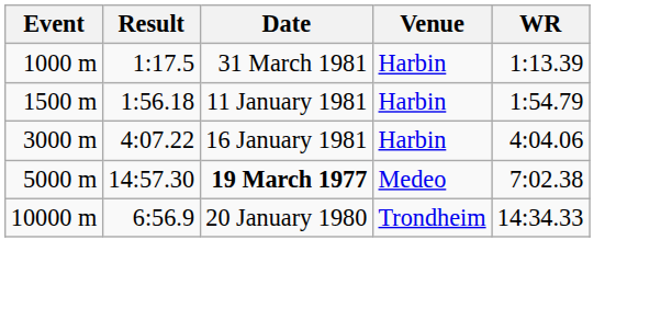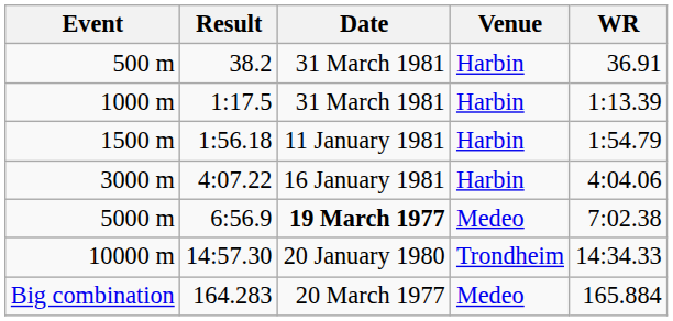+ row: 500 m | 38.2 | 31 March 1981 | Harbin | 36.91
5000 m | Result: 14:57.30 -> 6:56.9
10000 m | Result: 6:56.9 -> 14:57.30
+ row: Big combination | 164.283 | 20 March 1977 | Medeo | 165.884
